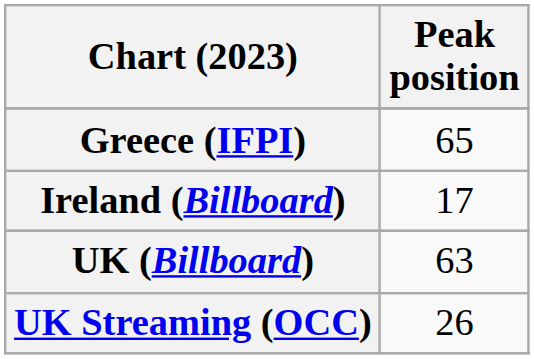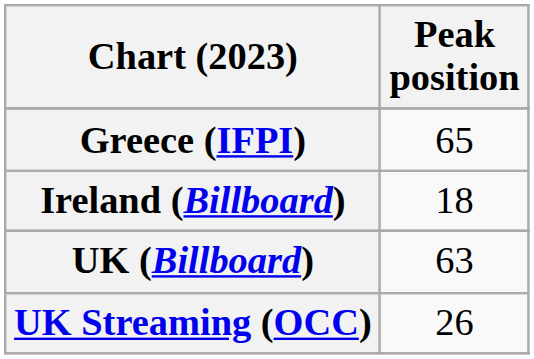Ireland (Billboard) | Peak position: 17 -> 18
